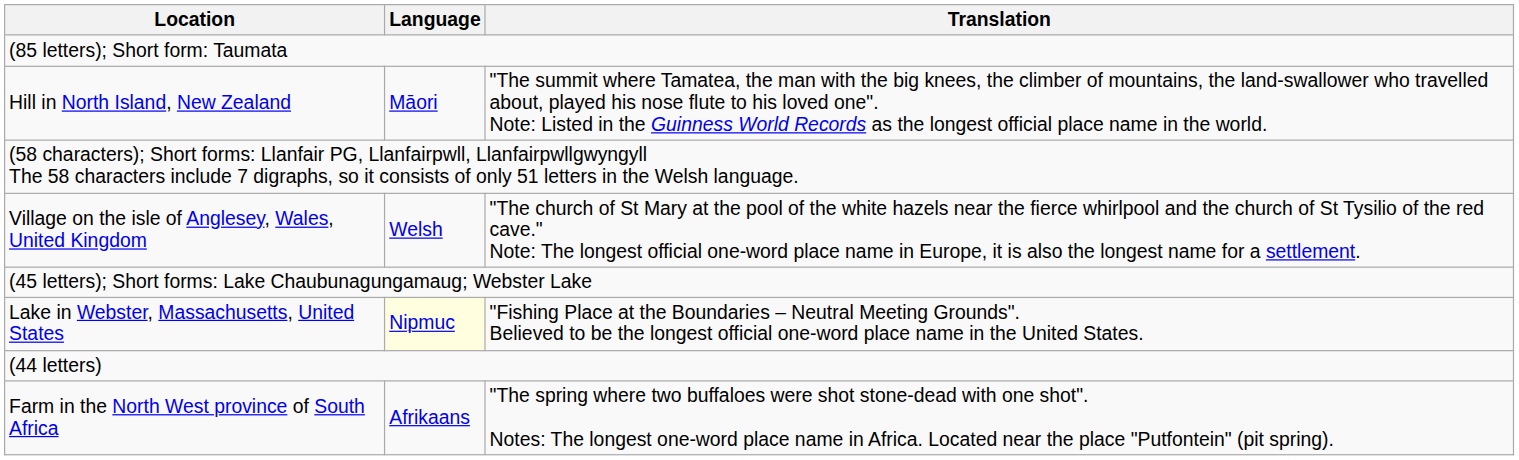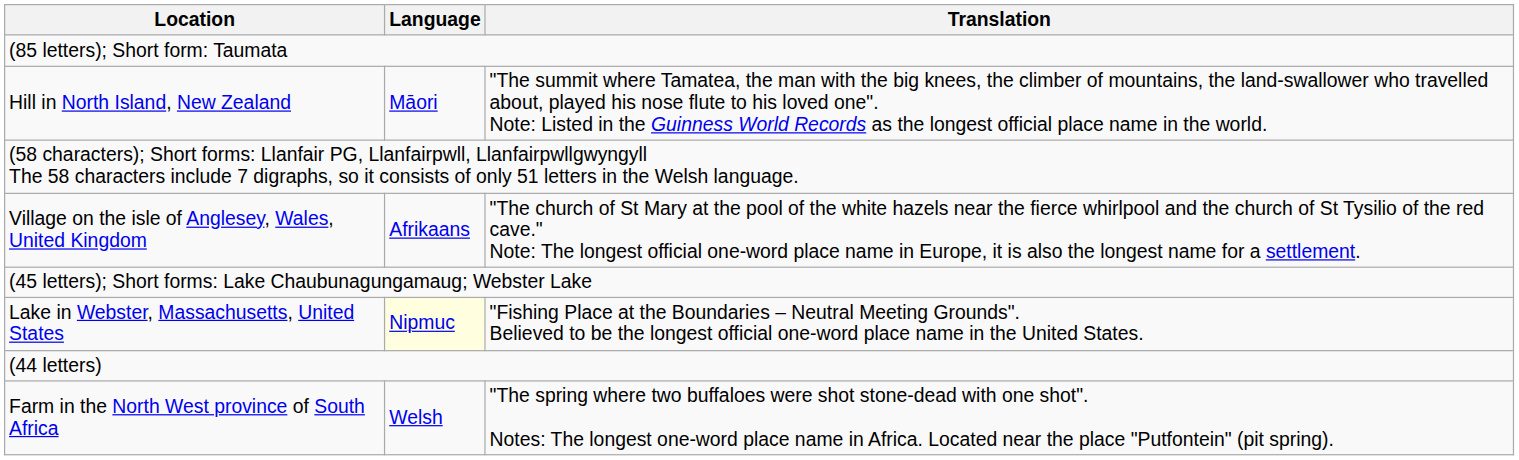Village on the isle of Anglesey, Wales, United Kingdom | Language: Welsh -> Afrikaans
Farm in the North West province of South Africa | Language: Afrikaans -> Welsh
